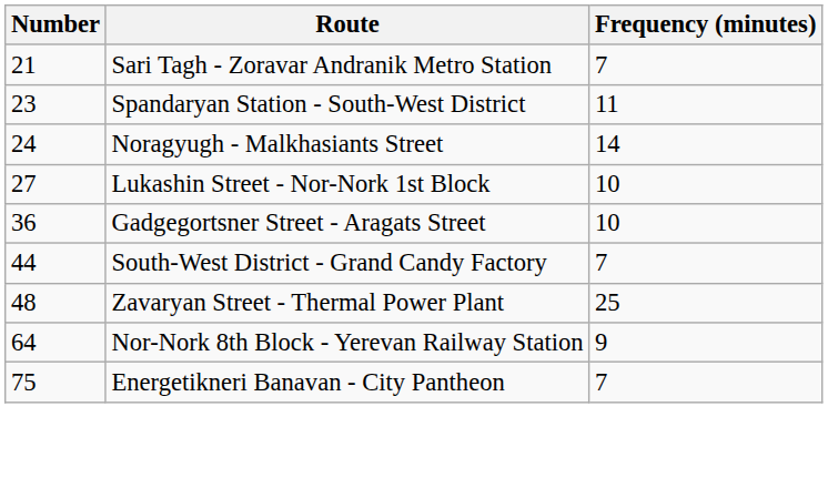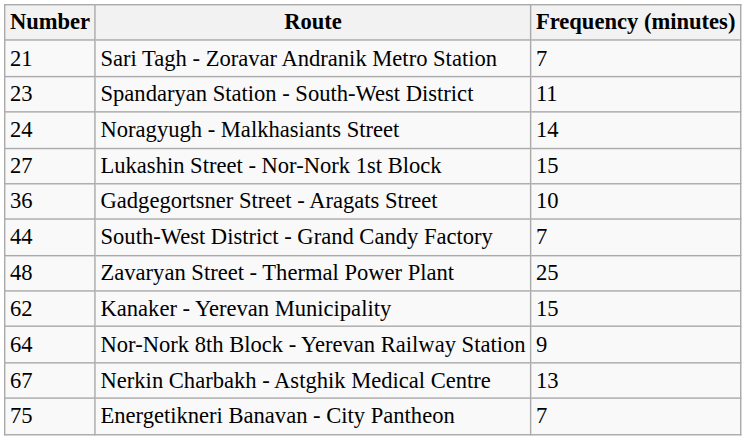Lukashin Street - Nor-Nork 1st Block | Frequency (minutes): 10 -> 15
+ row: 62 | Kanaker - Yerevan Municipality | 15
+ row: 67 | Nerkin Charbakh - Astghik Medical Centre | 13
